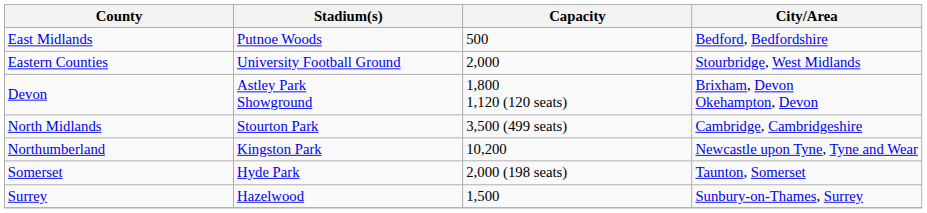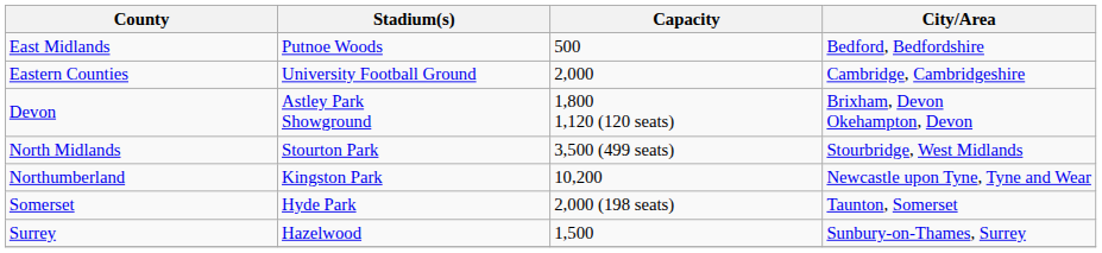Eastern Counties | City/Area: Stourbridge, West Midlands -> Cambridge, Cambridgeshire
North Midlands | City/Area: Cambridge, Cambridgeshire -> Stourbridge, West Midlands
